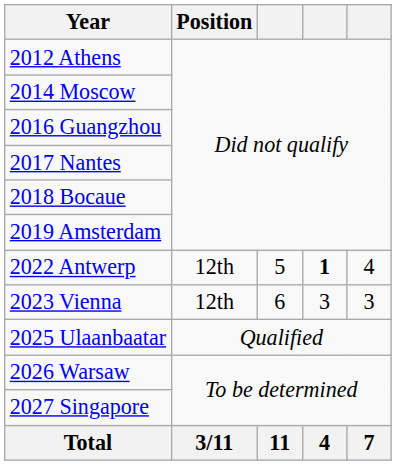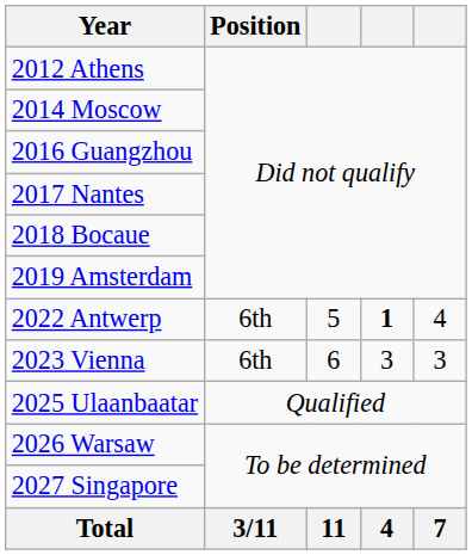2022 Antwerp | Position: 12th -> 6th
2023 Vienna | Position: 12th -> 6th
